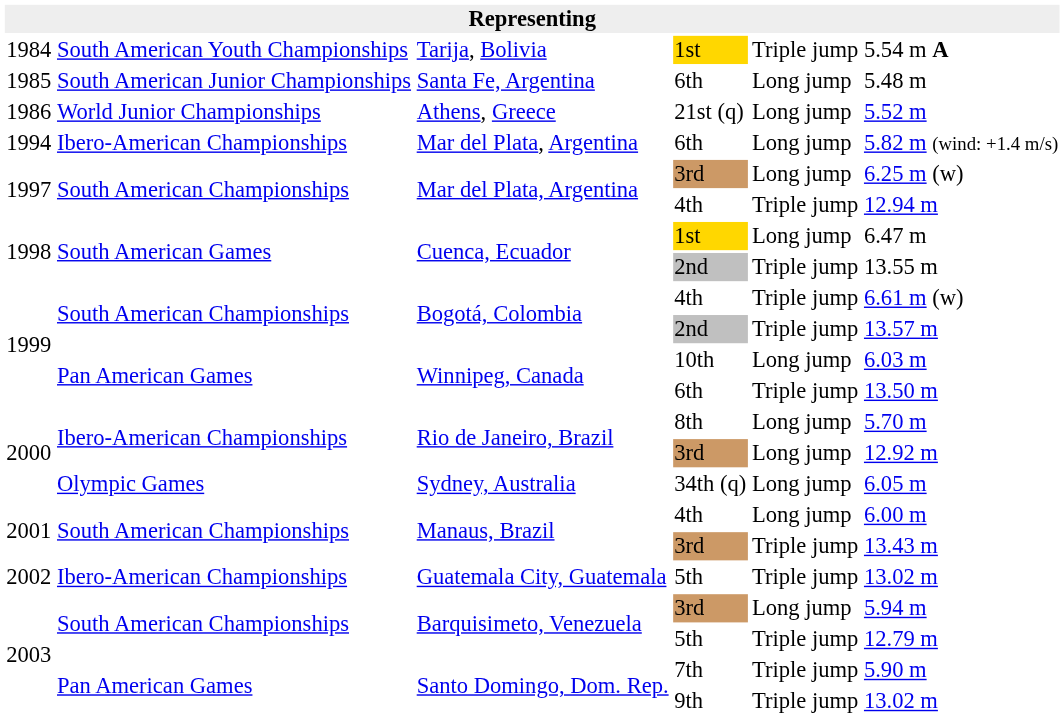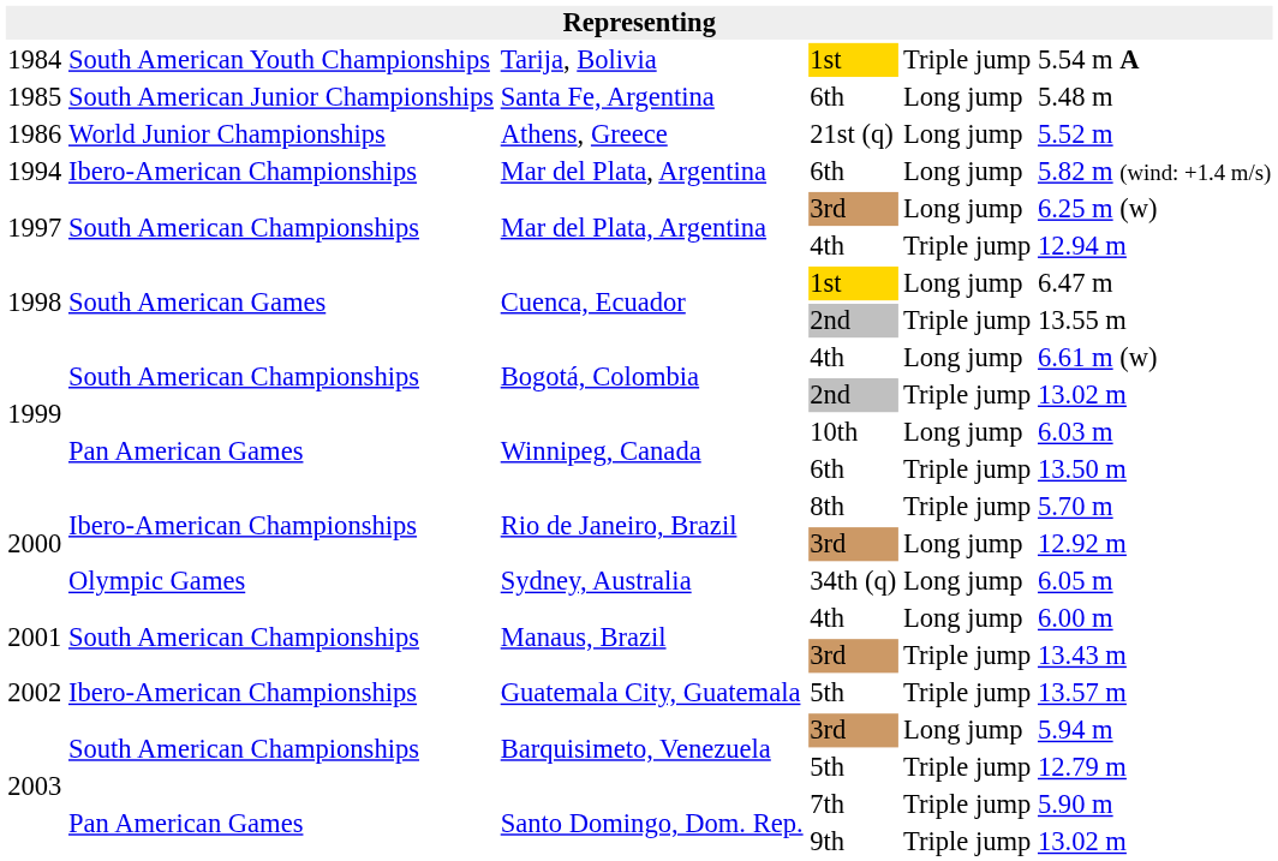Bogotá, Colombia / 4th | column 5: Triple jump -> Long jump
Bogotá, Colombia / 2nd | column 6: 13.57 m -> 13.02 m
Rio de Janeiro, Brazil / 8th | column 5: Long jump -> Triple jump
Guatemala City, Guatemala | column 6: 13.02 m -> 13.57 m
